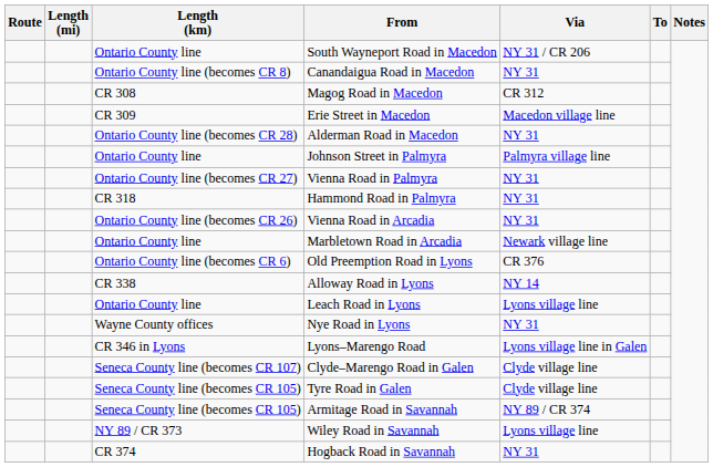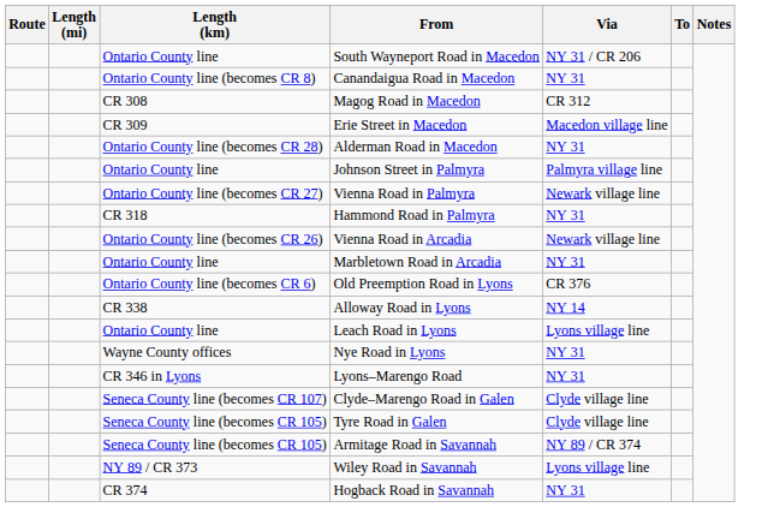Vienna Road in Palmyra | Via: NY 31 -> Newark village line
Vienna Road in Arcadia | Via: NY 31 -> Newark village line
Marbletown Road in Arcadia | Via: Newark village line -> NY 31
Lyons–Marengo Road | Via: Lyons village line in Galen -> NY 31
